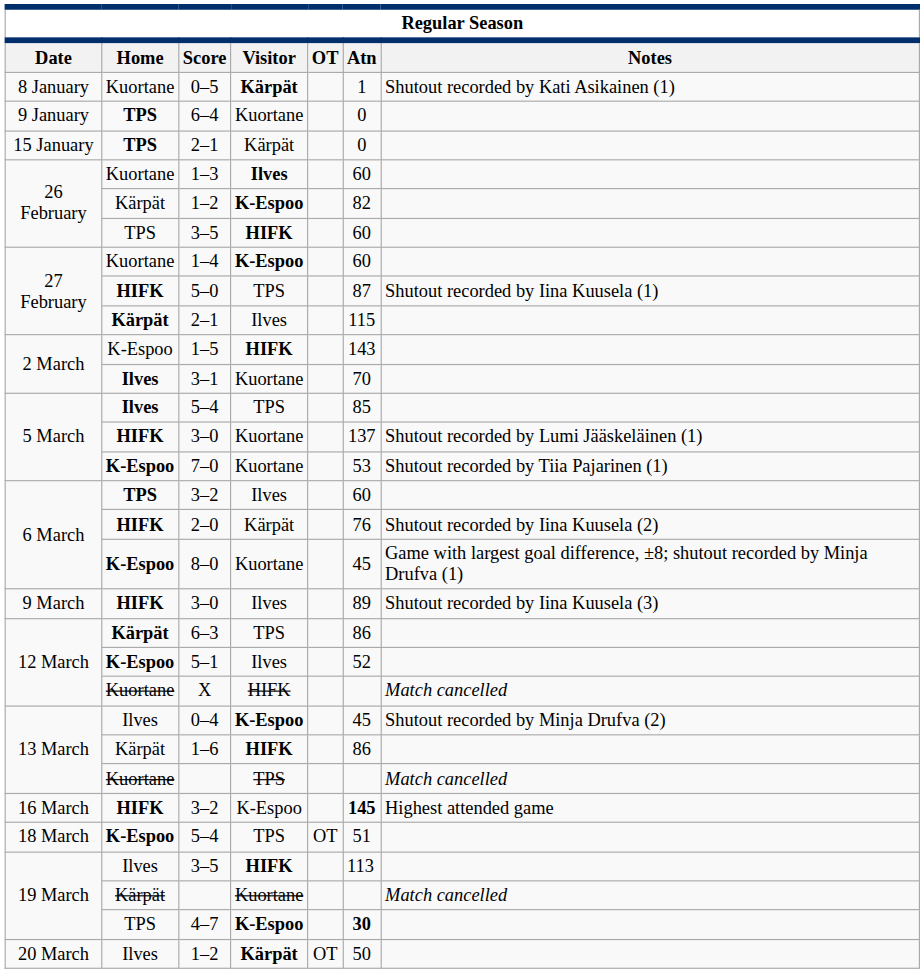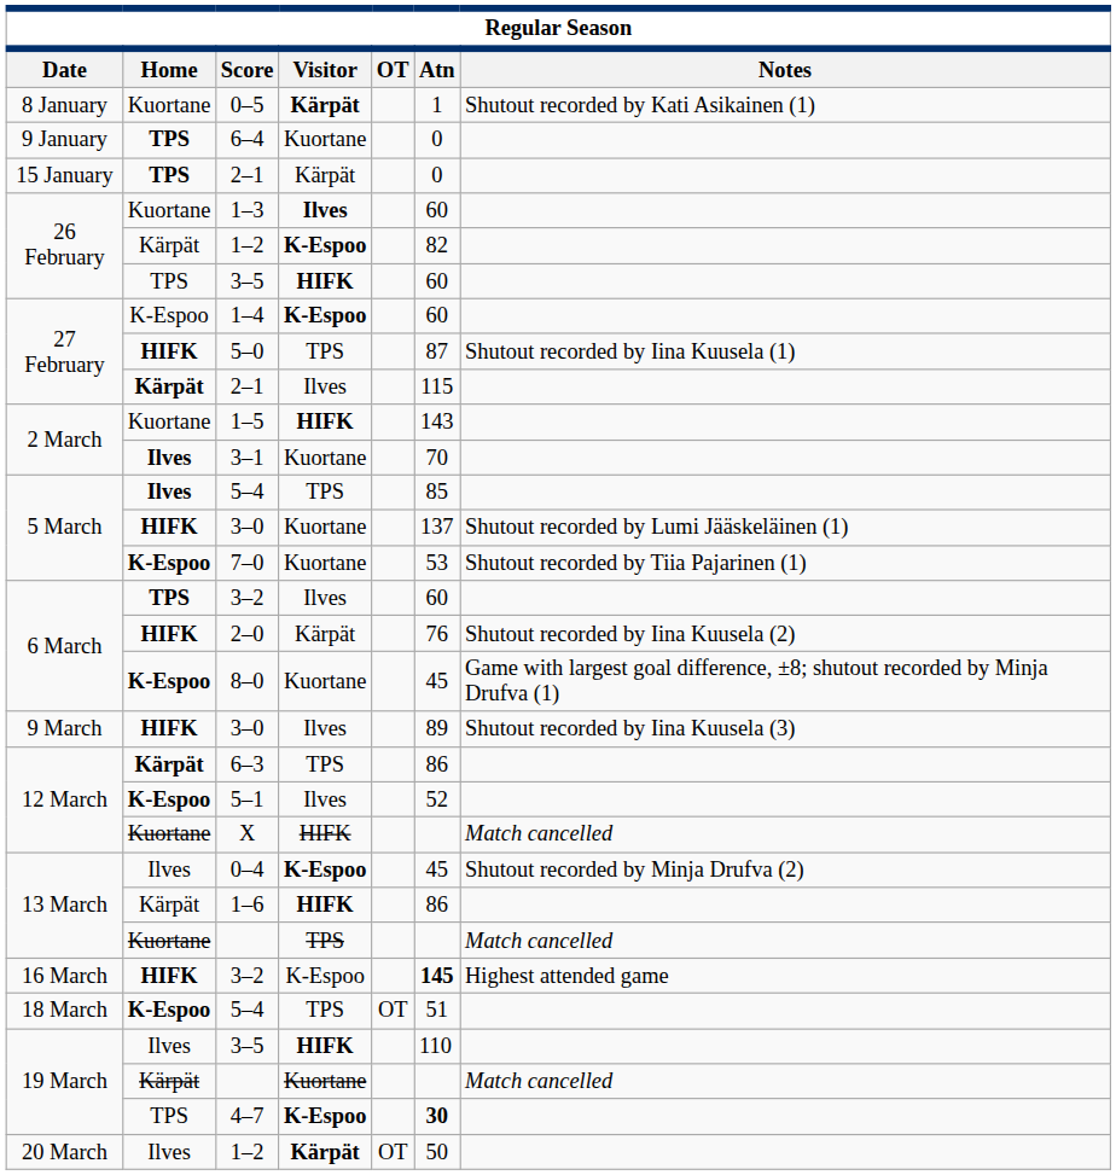1–4 | Home: Kuortane -> K-Espoo
1–5 | Home: K-Espoo -> Kuortane
19 March / 3–5 | Atn: 113 -> 110
